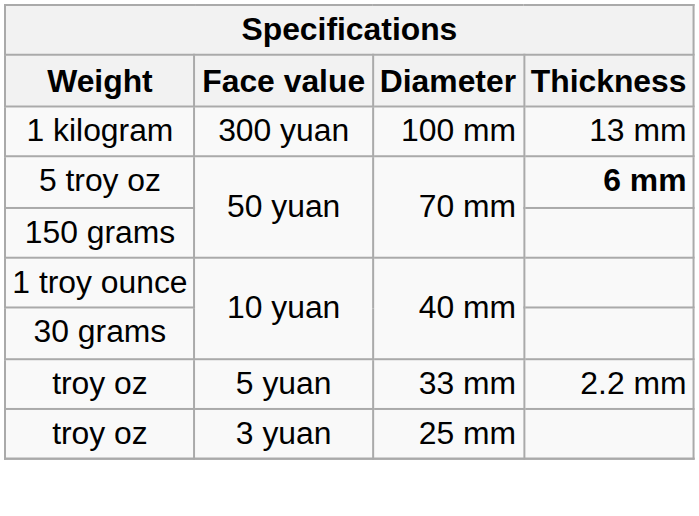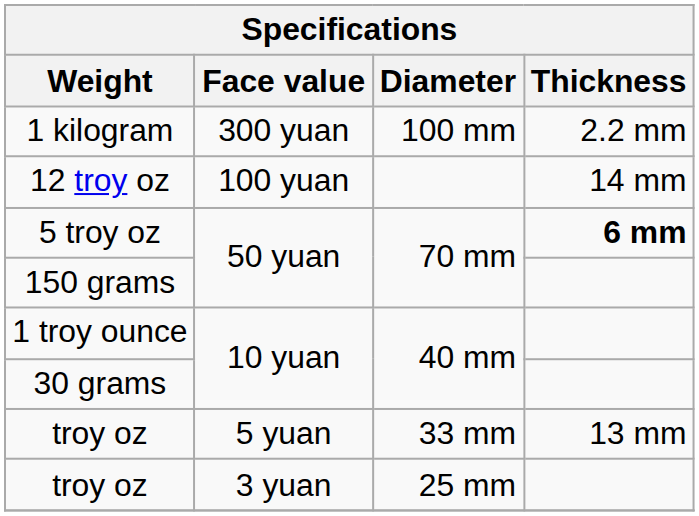1 kilogram | Thickness: 13 mm -> 2.2 mm
+ row: 12 troy oz | 100 yuan | 14 mm
troy oz / 5 yuan | Thickness: 2.2 mm -> 13 mm
